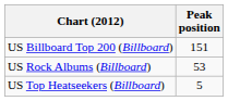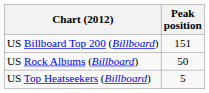US Rock Albums (Billboard) | Peak position: 53 -> 50
